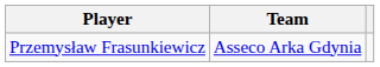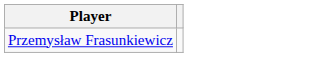- column: Team | Asseco Arka Gdynia
